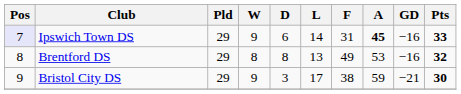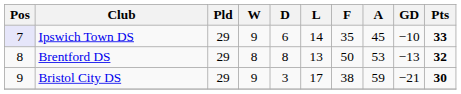Ipswich Town DS | F: 31 -> 35
Ipswich Town DS | A: bold -> normal
Ipswich Town DS | GD: −16 -> −10
Brentford DS | F: 49 -> 50
Brentford DS | GD: −16 -> −13
